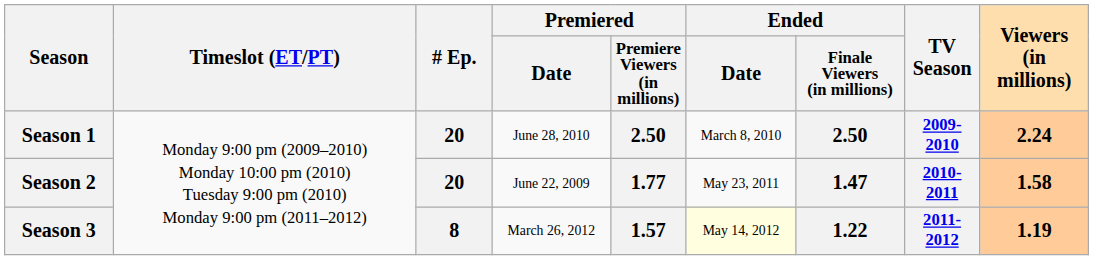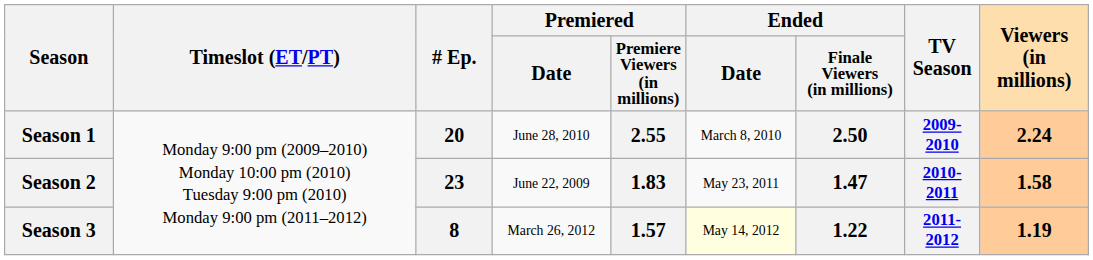Season 1 | Premiered / Premiere Viewers (in millions): 2.50 -> 2.55
Season 2 | # Ep.: 20 -> 23
Season 2 | Premiered / Premiere Viewers (in millions): 1.77 -> 1.83
